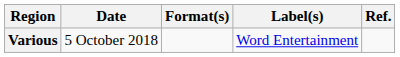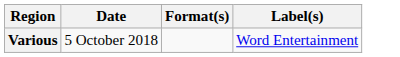- column: Ref.
